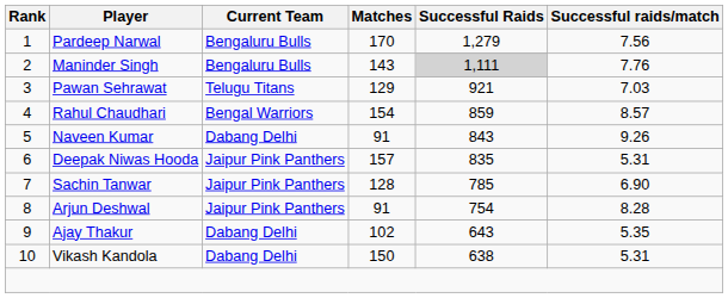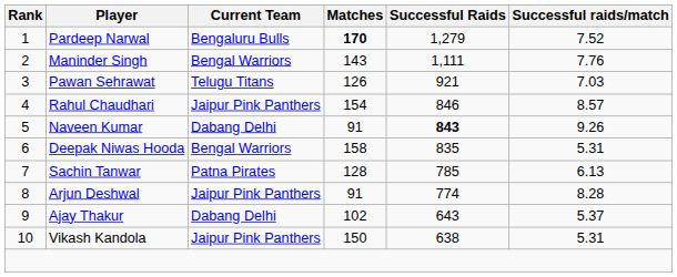Pardeep Narwal | Matches: normal -> bold
Pardeep Narwal | Successful raids/match: 7.56 -> 7.52
Maninder Singh | Current Team: Bengaluru Bulls -> Bengal Warriors
Maninder Singh | Successful Raids: lightgrey background -> no background
Pawan Sehrawat | Matches: 129 -> 126
Rahul Chaudhari | Current Team: Bengal Warriors -> Jaipur Pink Panthers
Rahul Chaudhari | Successful Raids: 859 -> 846
Naveen Kumar | Successful Raids: normal -> bold
Deepak Niwas Hooda | Current Team: Jaipur Pink Panthers -> Bengal Warriors
Deepak Niwas Hooda | Matches: 157 -> 158
Sachin Tanwar | Current Team: Jaipur Pink Panthers -> Patna Pirates
Sachin Tanwar | Successful raids/match: 6.90 -> 6.13
Arjun Deshwal | Successful Raids: 754 -> 774
Ajay Thakur | Successful raids/match: 5.35 -> 5.37
Vikash Kandola | Current Team: Dabang Delhi -> Jaipur Pink Panthers
